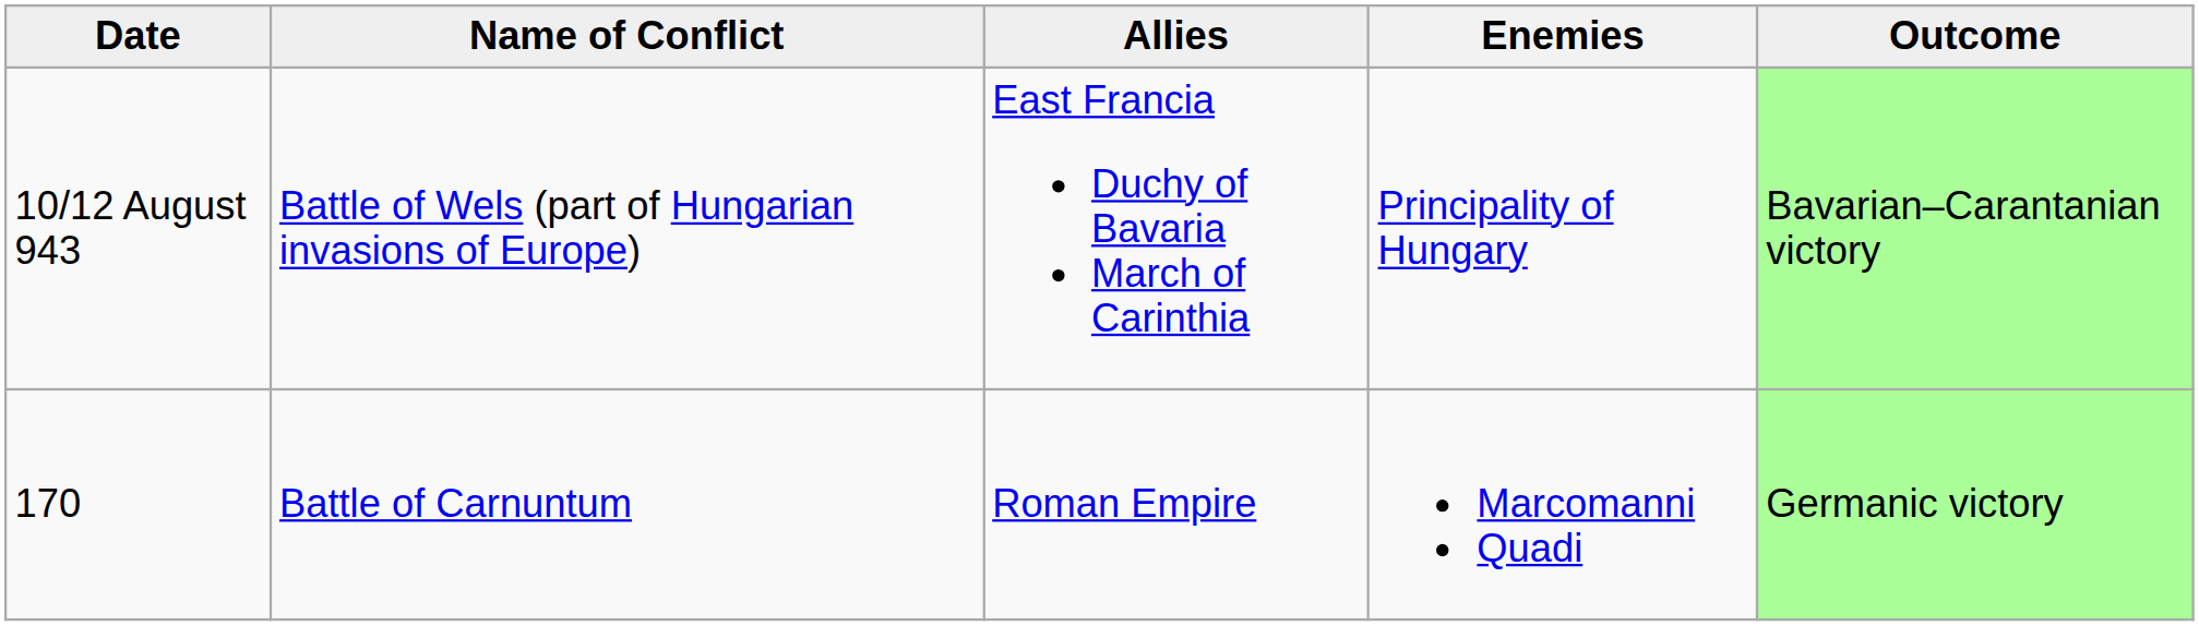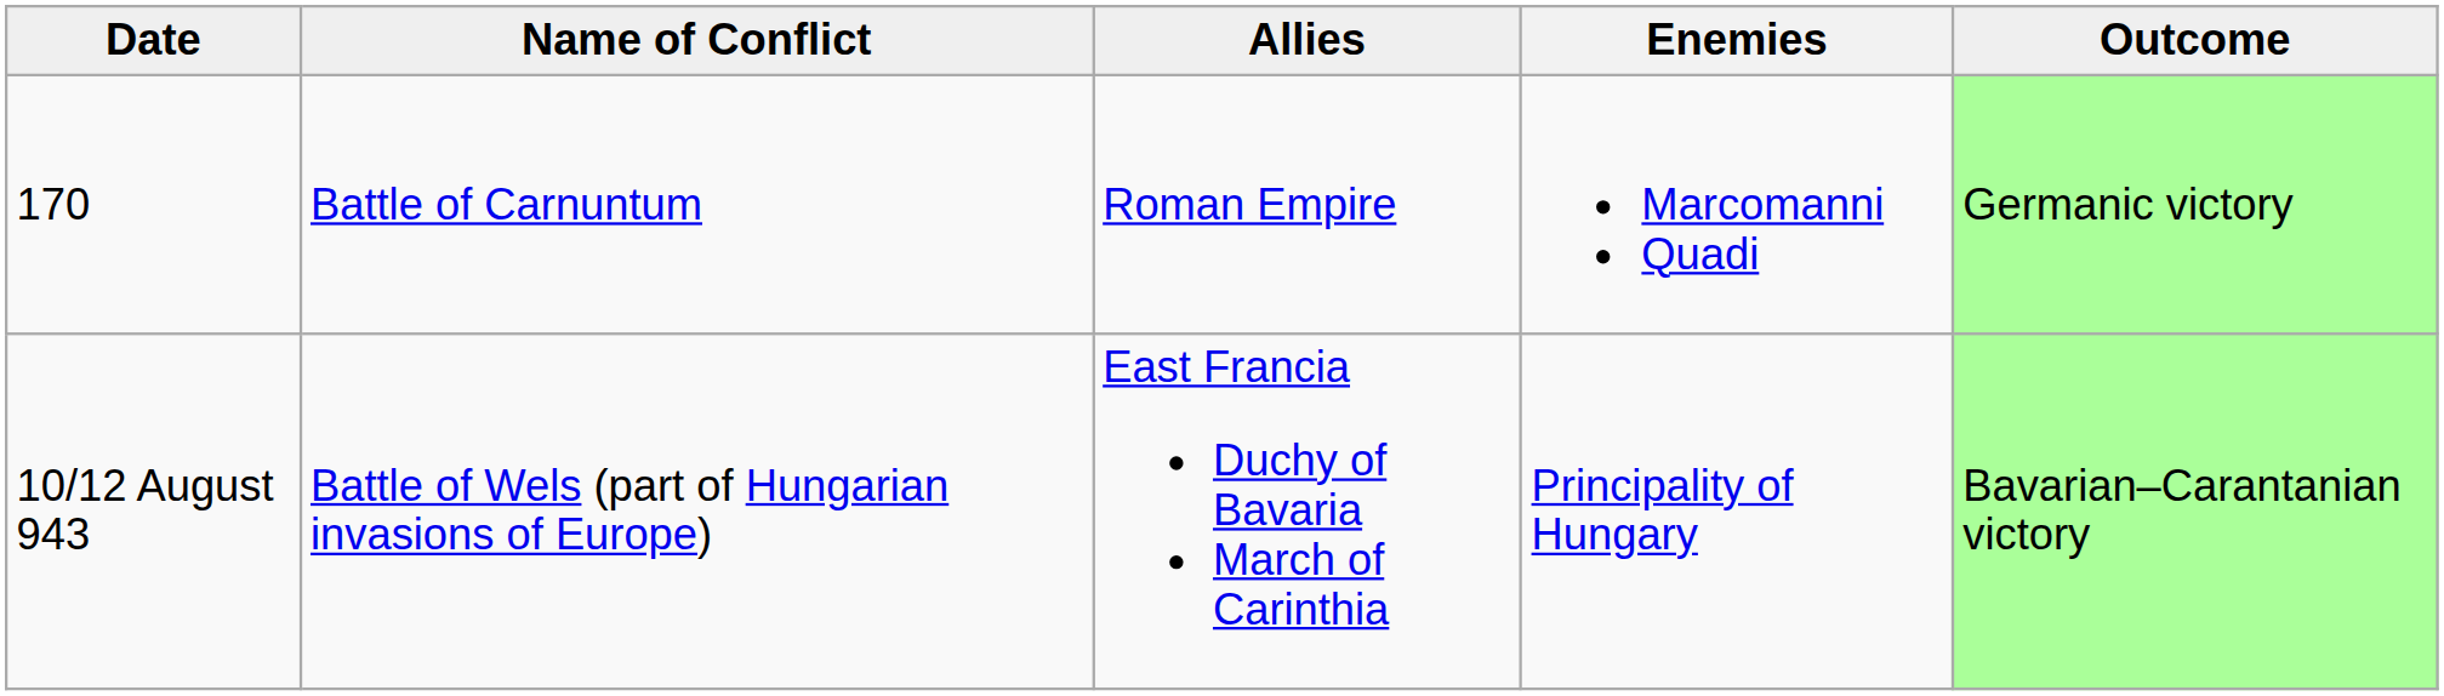rows swapped: 170 <-> 10/12 August 943
